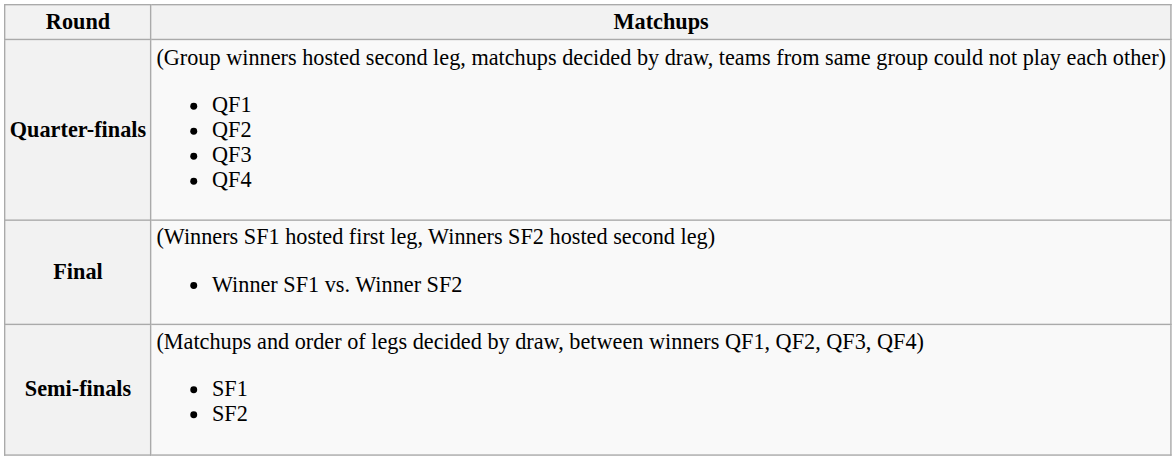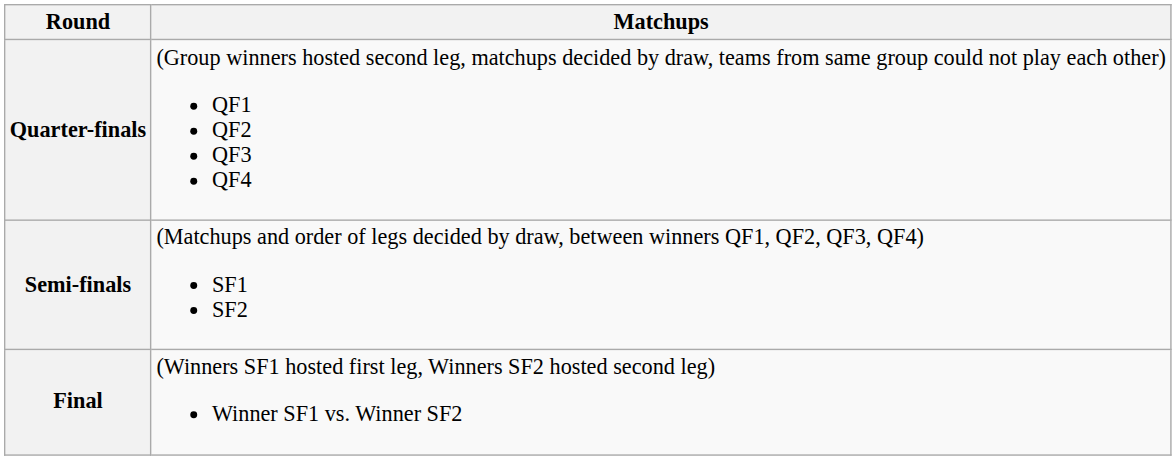rows swapped: Semi-finals <-> Final
